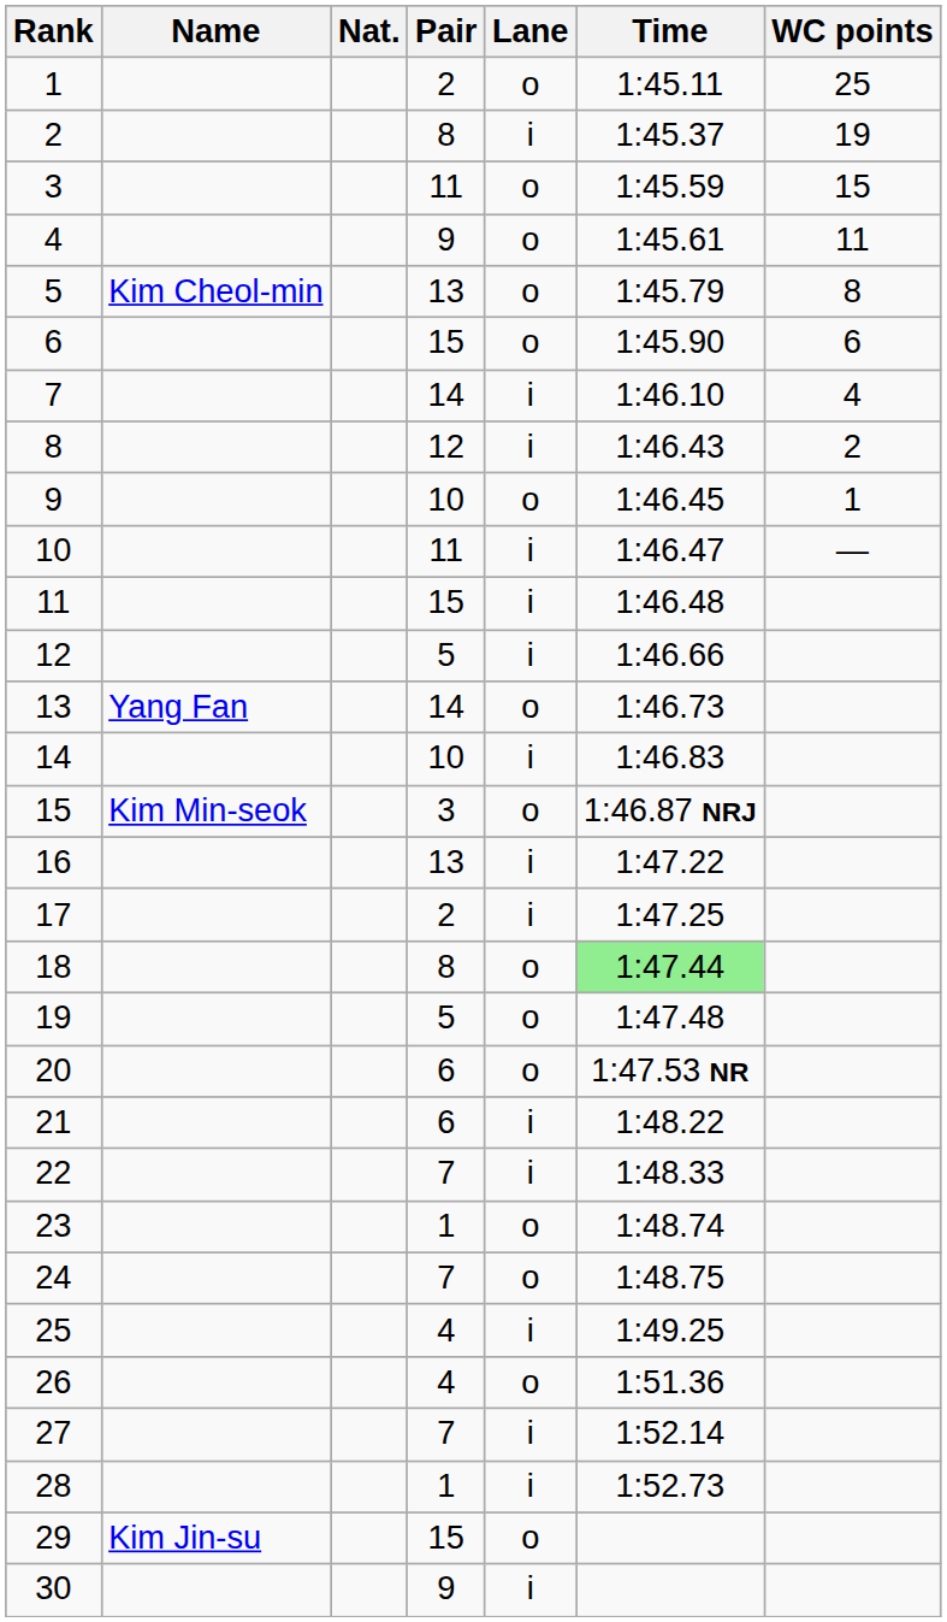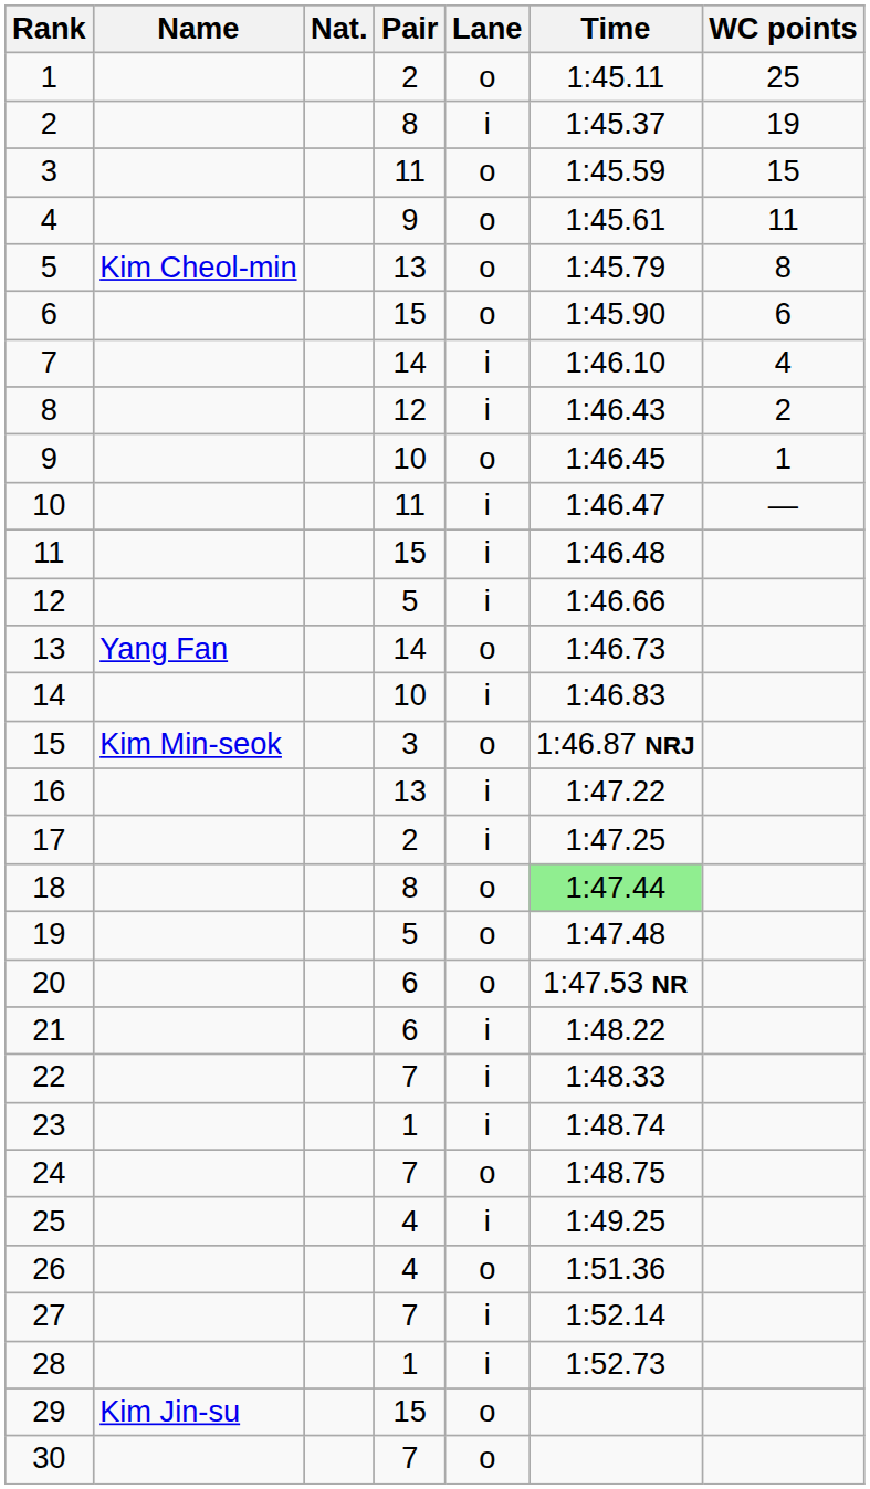23 | Lane: o -> i
30 | Pair: 9 -> 7
30 | Lane: i -> o
